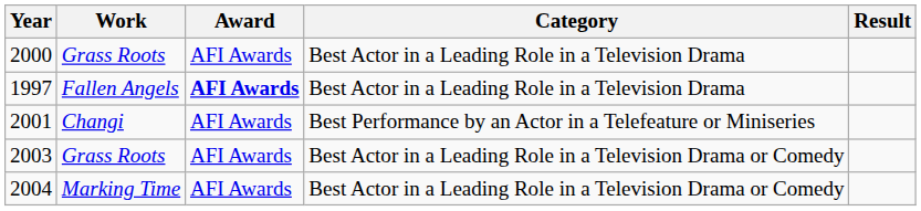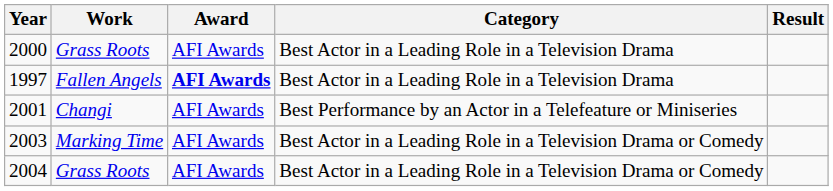2003 | Work: Grass Roots -> Marking Time
2004 | Work: Marking Time -> Grass Roots
